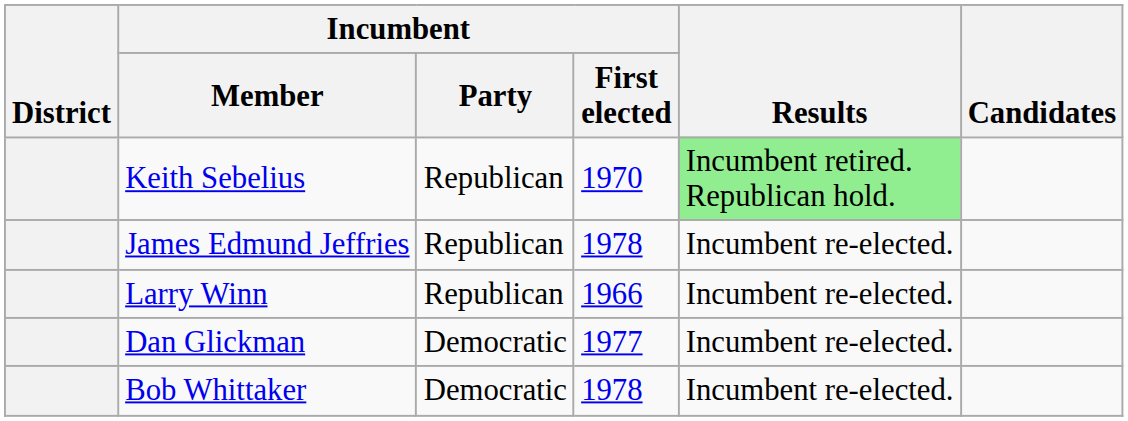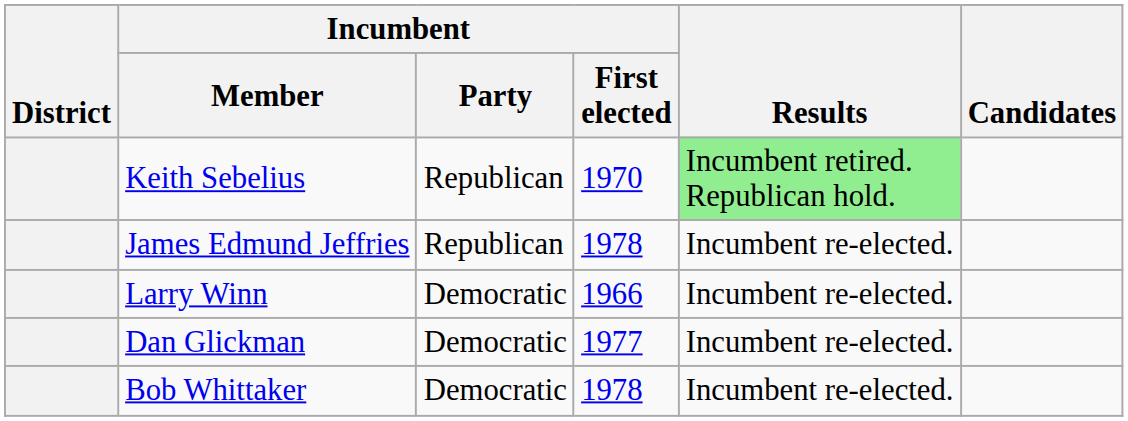Larry Winn | Incumbent / Party: Republican -> Democratic
